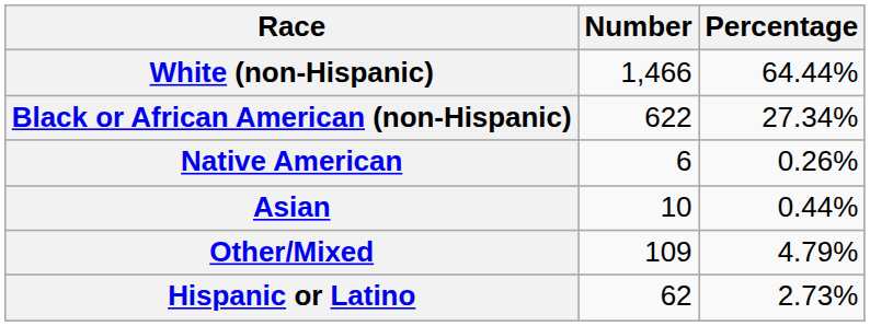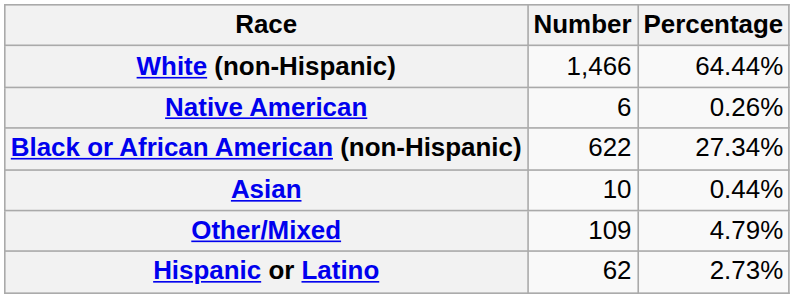rows swapped: Black or African American (non-Hispanic) <-> Native American
